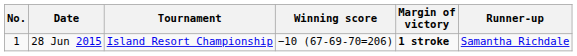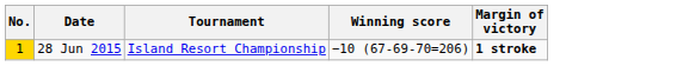- column: Runner-up | Samantha Richdale
28 Jun 2015 | No.: no background -> gold background
